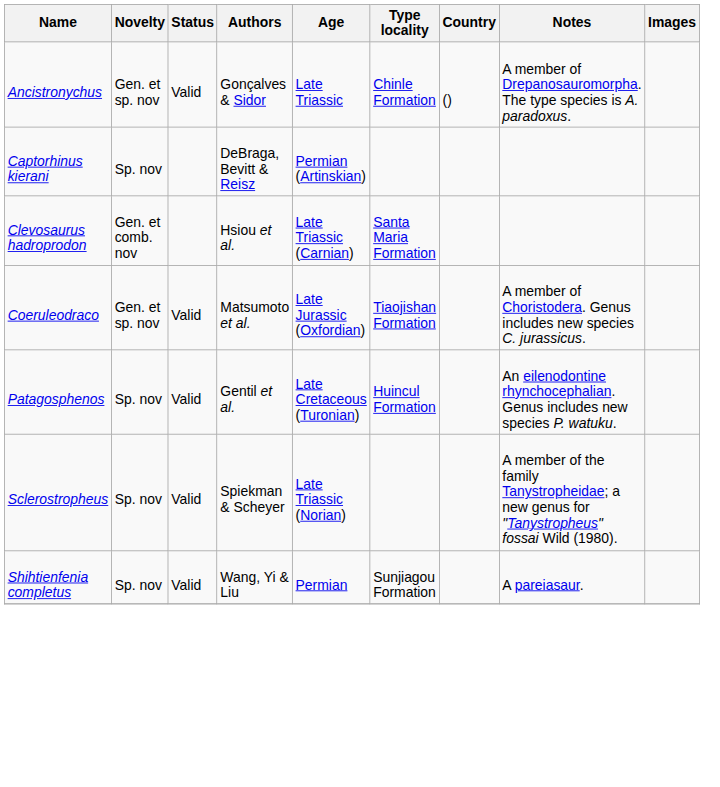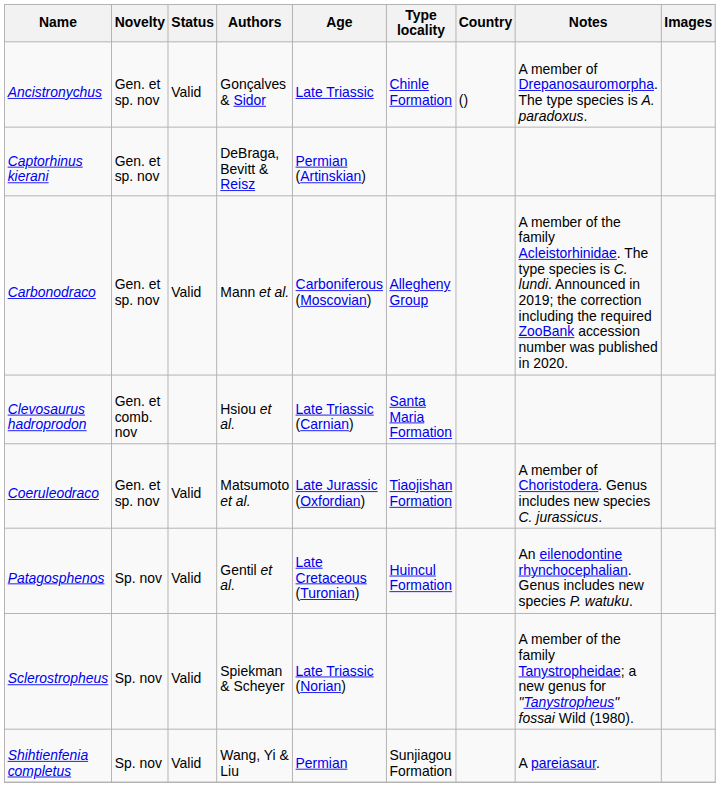Captorhinus kierani | Novelty: Sp. nov -> Gen. et sp. nov
+ row: Carbonodraco | Gen. et sp. nov | Valid | Mann et al. | Carboniferous (Moscovian) | Allegheny Group | A member of the family Acleistorhinidae. The type species is C. lundi. Announced in 2019; the correction including the required ZooBank accession number was published in 2020.
